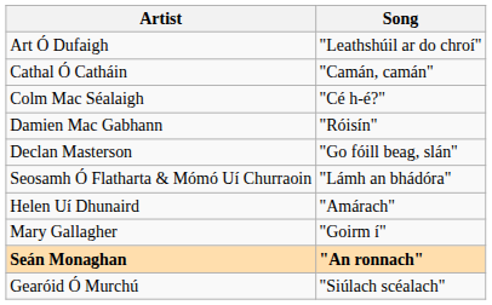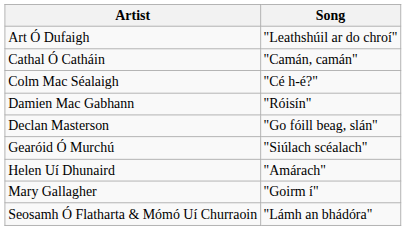rows swapped: Gearóid Ó Murchú <-> Seosamh Ó Flatharta & Mómó Uí Churraoin
- row: Seán Monaghan | "An ronnach"
